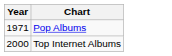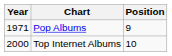+ column: Position | 9 | 10
